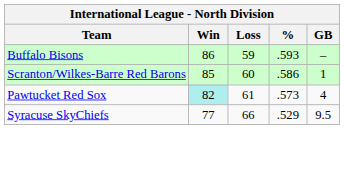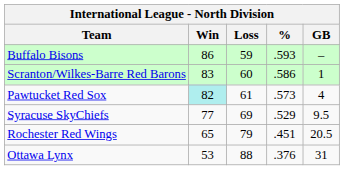Scranton/Wilkes-Barre Red Barons | Win: 85 -> 83
Syracuse SkyChiefs | Loss: 66 -> 69
+ row: Rochester Red Wings | 65 | 79 | .451 | 20.5
+ row: Ottawa Lynx | 53 | 88 | .376 | 31
